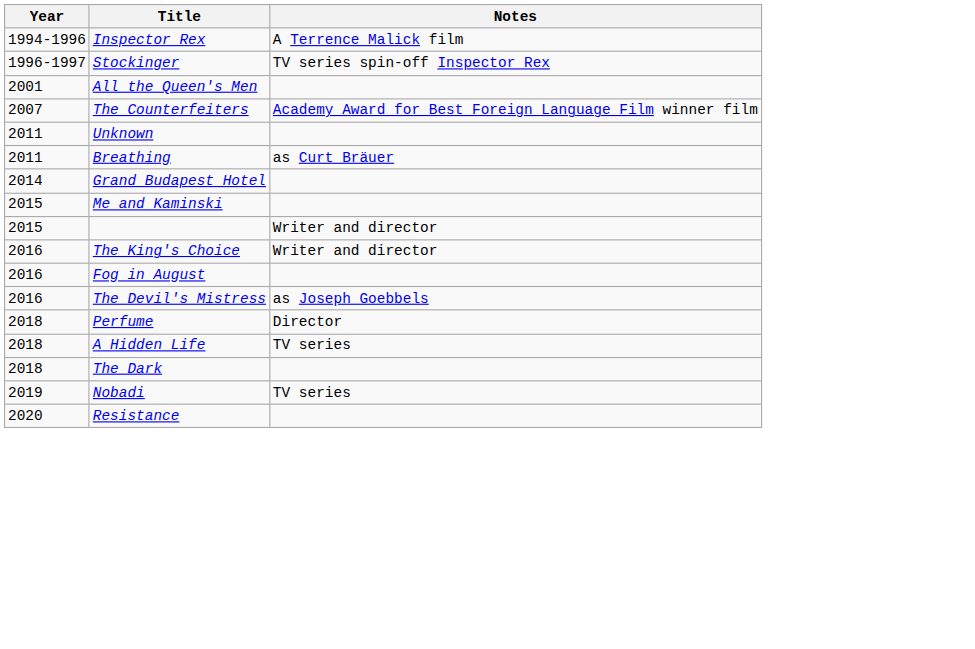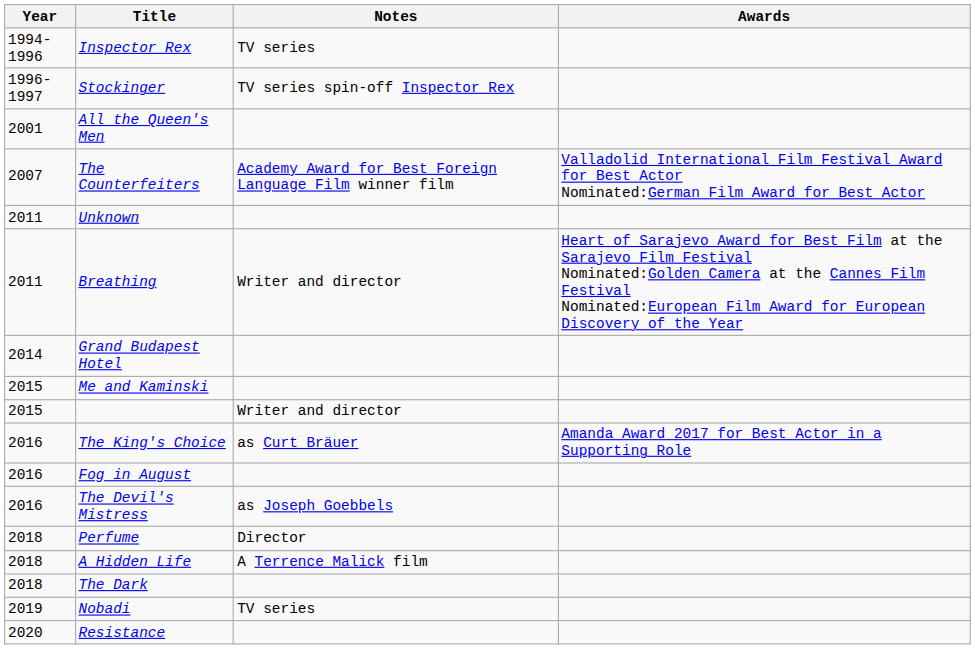+ column: Awards | Valladolid International Film Festival Award for Best Actor Nominated:German Film Award for Best Actor | Heart of Sarajevo Award for Best Film at the Sarajevo Film Festival Nominated:Golden Camera at the Cannes Film Festival Nominated:European Film Award for European Discovery of the Year | Amanda Award 2017 for Best Actor in a Supporting Role
Inspector Rex | Notes: A Terrence Malick film -> TV series
Breathing | Notes: as Curt Bräuer -> Writer and director
The King's Choice | Notes: Writer and director -> as Curt Bräuer
A Hidden Life | Notes: TV series -> A Terrence Malick film
